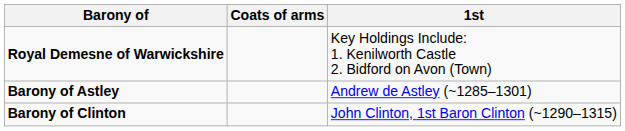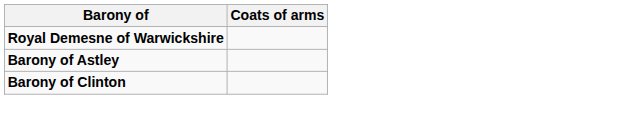- column: 1st | Key Holdings Include: 1. Kenilworth Castle 2. Bidford on Avon (Town) | Andrew de Astley (~1285–1301) | John Clinton, 1st Baron Clinton (~1290–1315)
